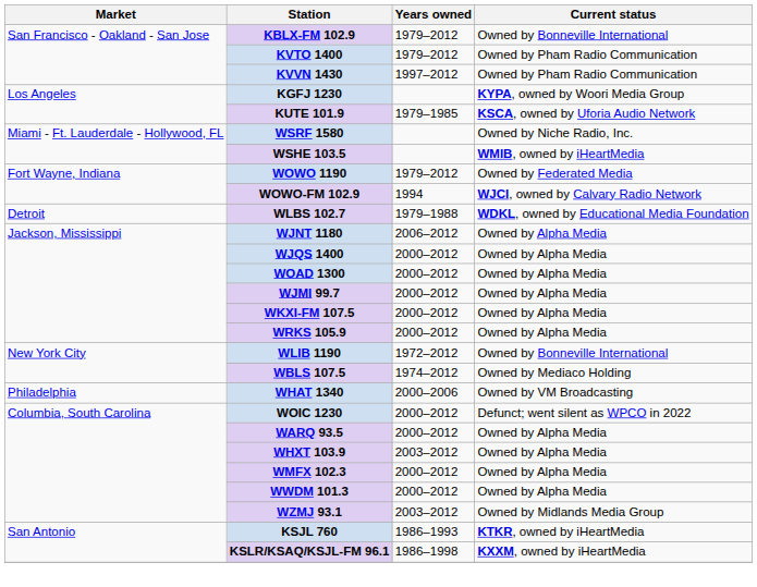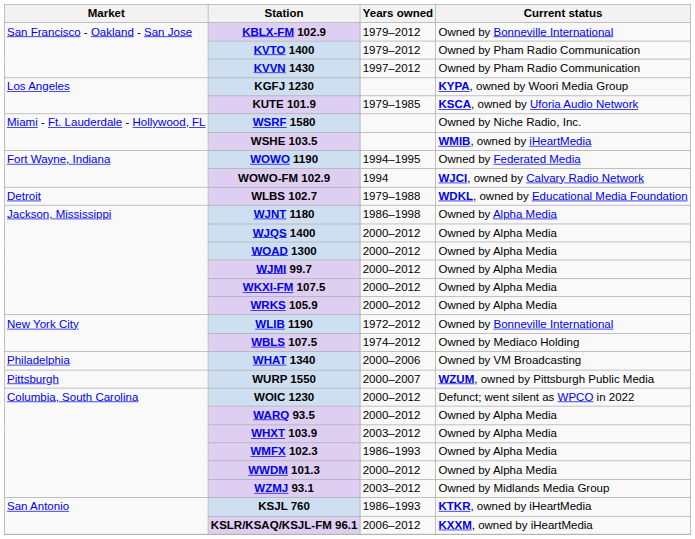WOWO 1190 | Years owned: 1979–2012 -> 1994–1995
WJNT 1180 | Years owned: 2006–2012 -> 1986–1998
+ row: Pittsburgh | WURP 1550 | 2000–2007 | WZUM, owned by Pittsburgh Public Media
WMFX 102.3 | Years owned: 2000–2012 -> 1986–1993
KSLR/KSAQ/KSJL-FM 96.1 | Years owned: 1986–1998 -> 2006–2012
